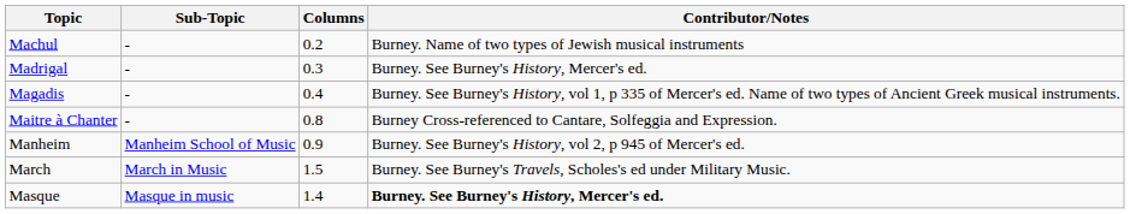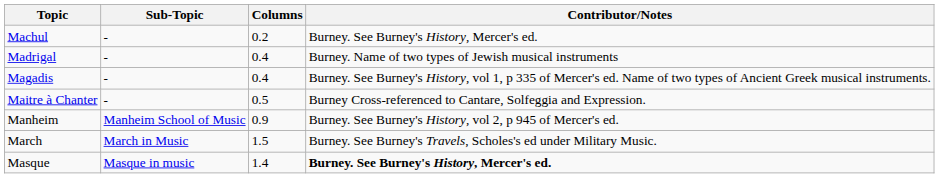Machul | Contributor/Notes: Burney. Name of two types of Jewish musical instruments -> Burney. See Burney's History, Mercer's ed.
Madrigal | Columns: 0.3 -> 0.4
Madrigal | Contributor/Notes: Burney. See Burney's History, Mercer's ed. -> Burney. Name of two types of Jewish musical instruments
Maitre à Chanter | Columns: 0.8 -> 0.5
